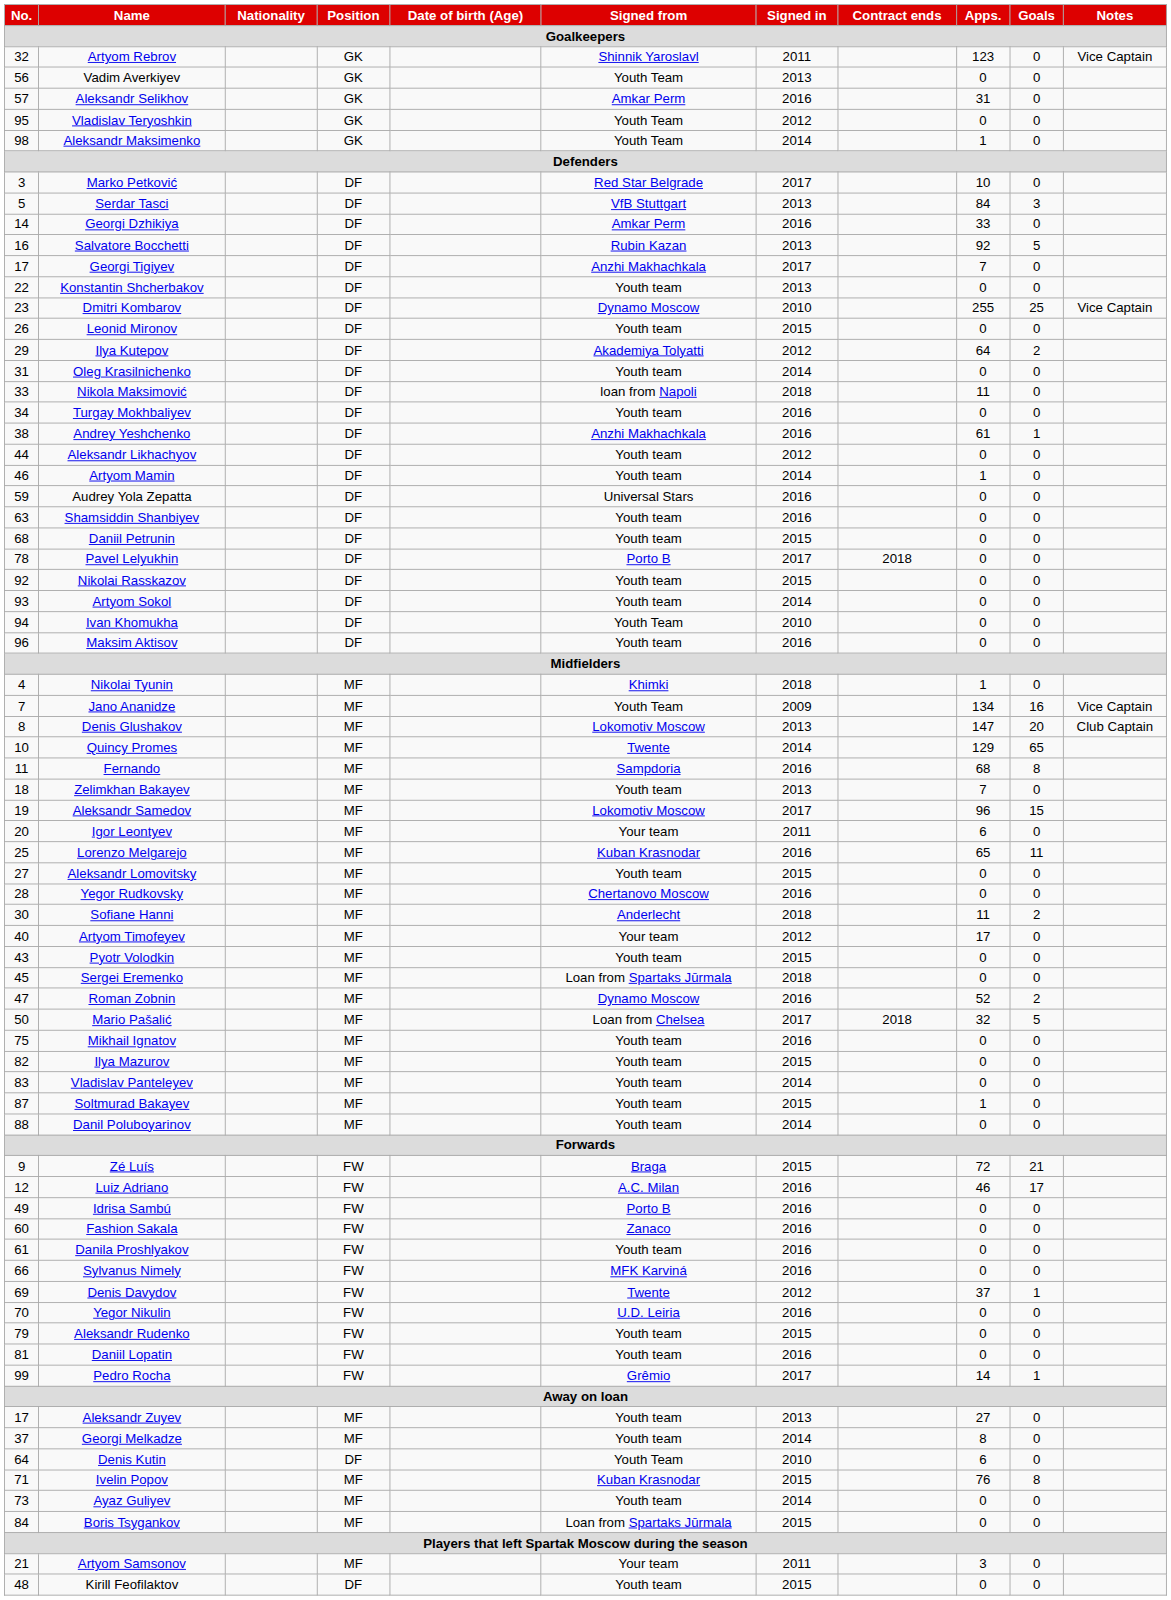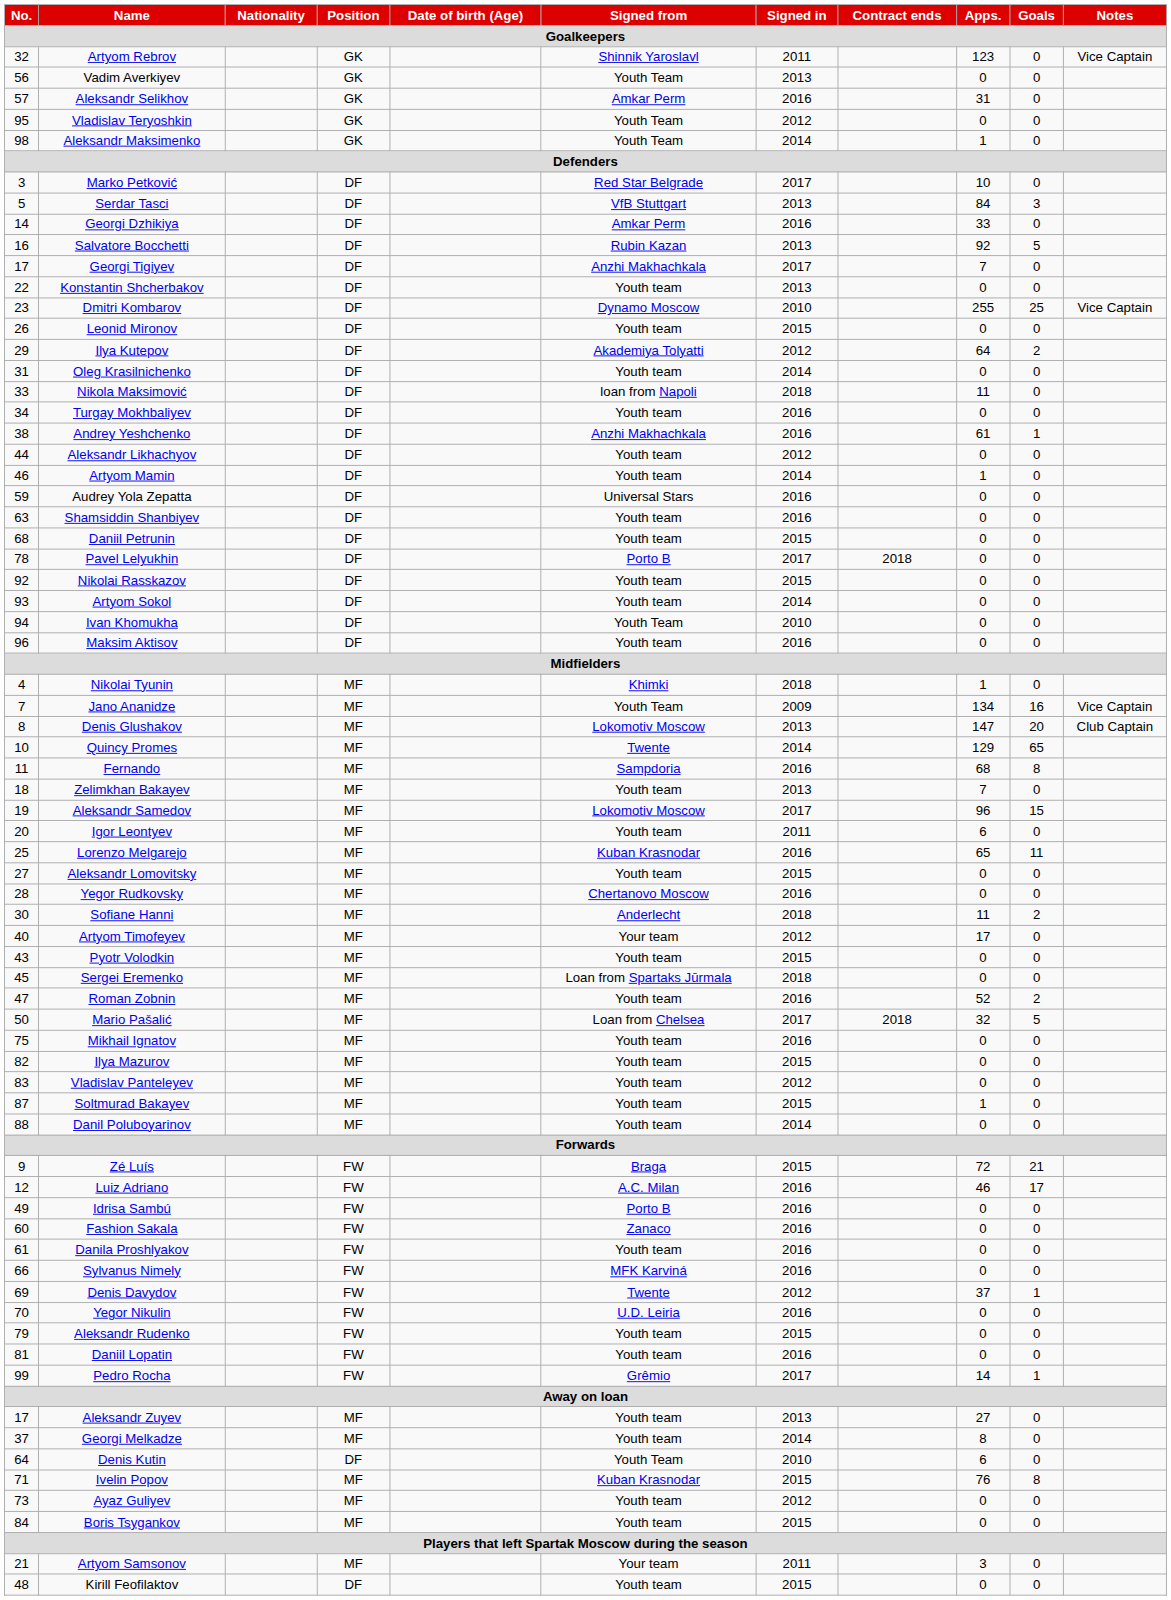Igor Leontyev | Signed from: Your team -> Youth team
Roman Zobnin | Signed from: Dynamo Moscow -> Youth team
Vladislav Panteleyev | Signed in: 2014 -> 2012
Ayaz Guliyev | Signed in: 2014 -> 2012
Boris Tsygankov | Signed from: Loan from Spartaks Jūrmala -> Youth team
